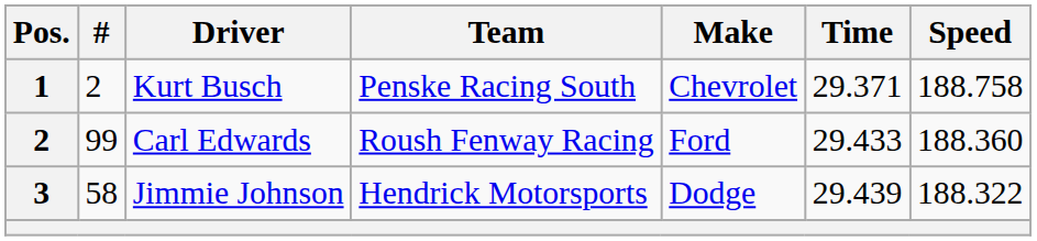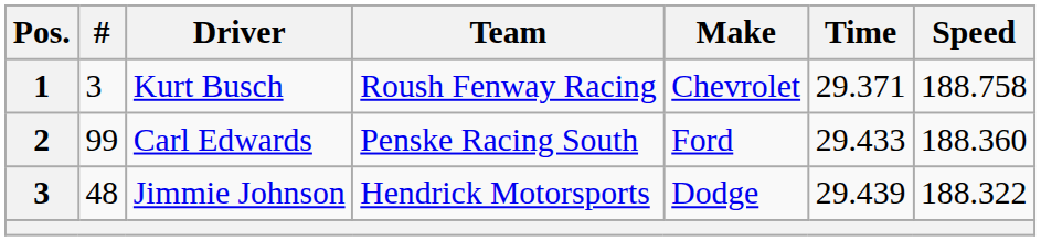Kurt Busch | #: 2 -> 3
Kurt Busch | Team: Penske Racing South -> Roush Fenway Racing
Carl Edwards | Team: Roush Fenway Racing -> Penske Racing South
Jimmie Johnson | #: 58 -> 48
